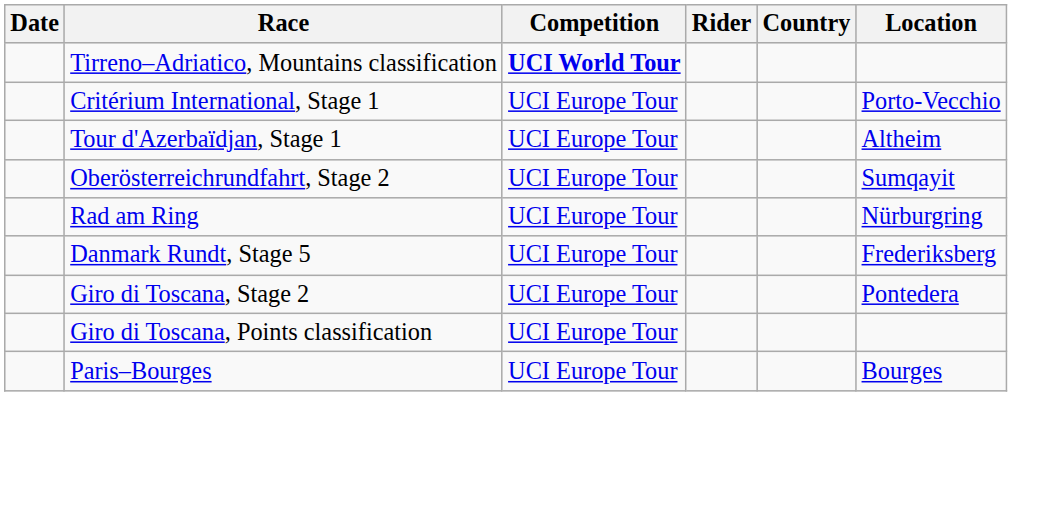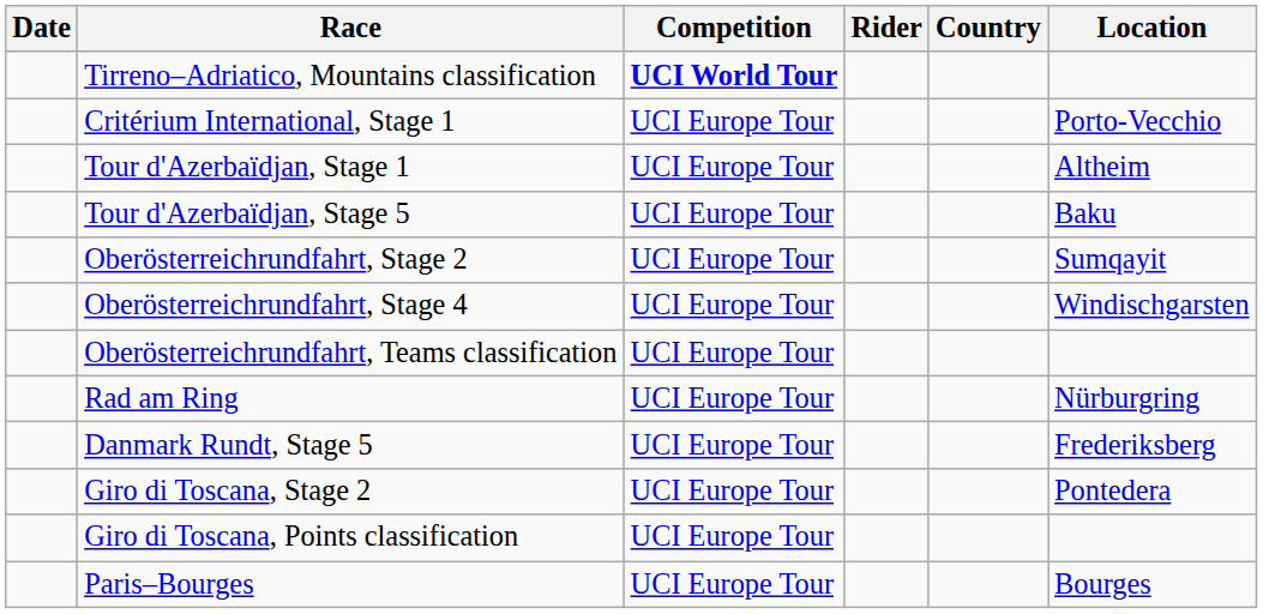+ row: Tour d'Azerbaïdjan, Stage 5 | UCI Europe Tour | Baku
+ row: Oberösterreichrundfahrt, Stage 4 | UCI Europe Tour | Windischgarsten
+ row: Oberösterreichrundfahrt, Teams classification | UCI Europe Tour
